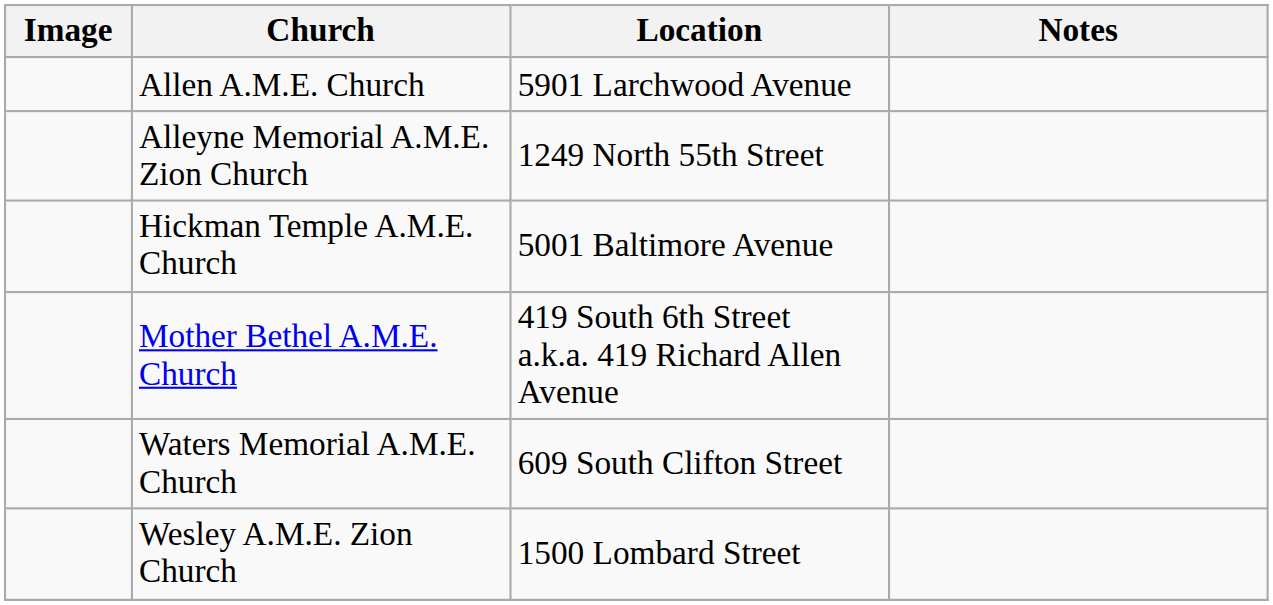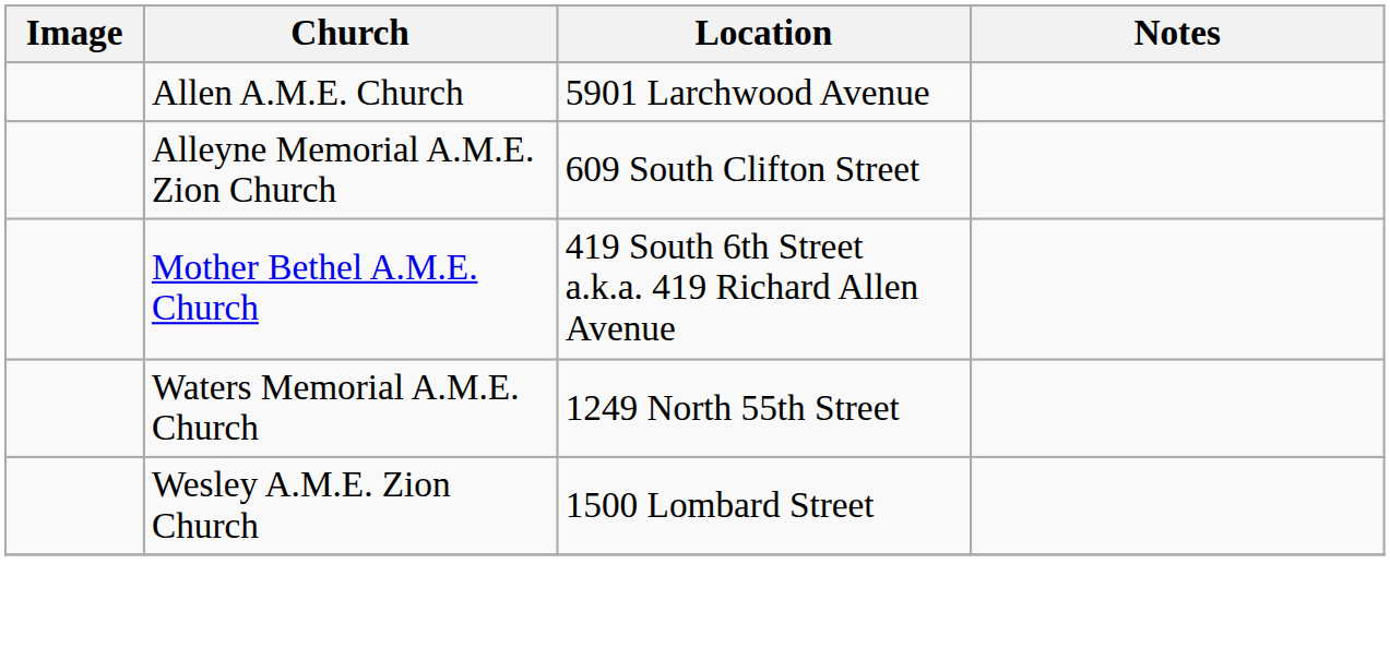Alleyne Memorial A.M.E. Zion Church | Location: 1249 North 55th Street -> 609 South Clifton Street
- row: Hickman Temple A.M.E. Church | 5001 Baltimore Avenue
Waters Memorial A.M.E. Church | Location: 609 South Clifton Street -> 1249 North 55th Street
